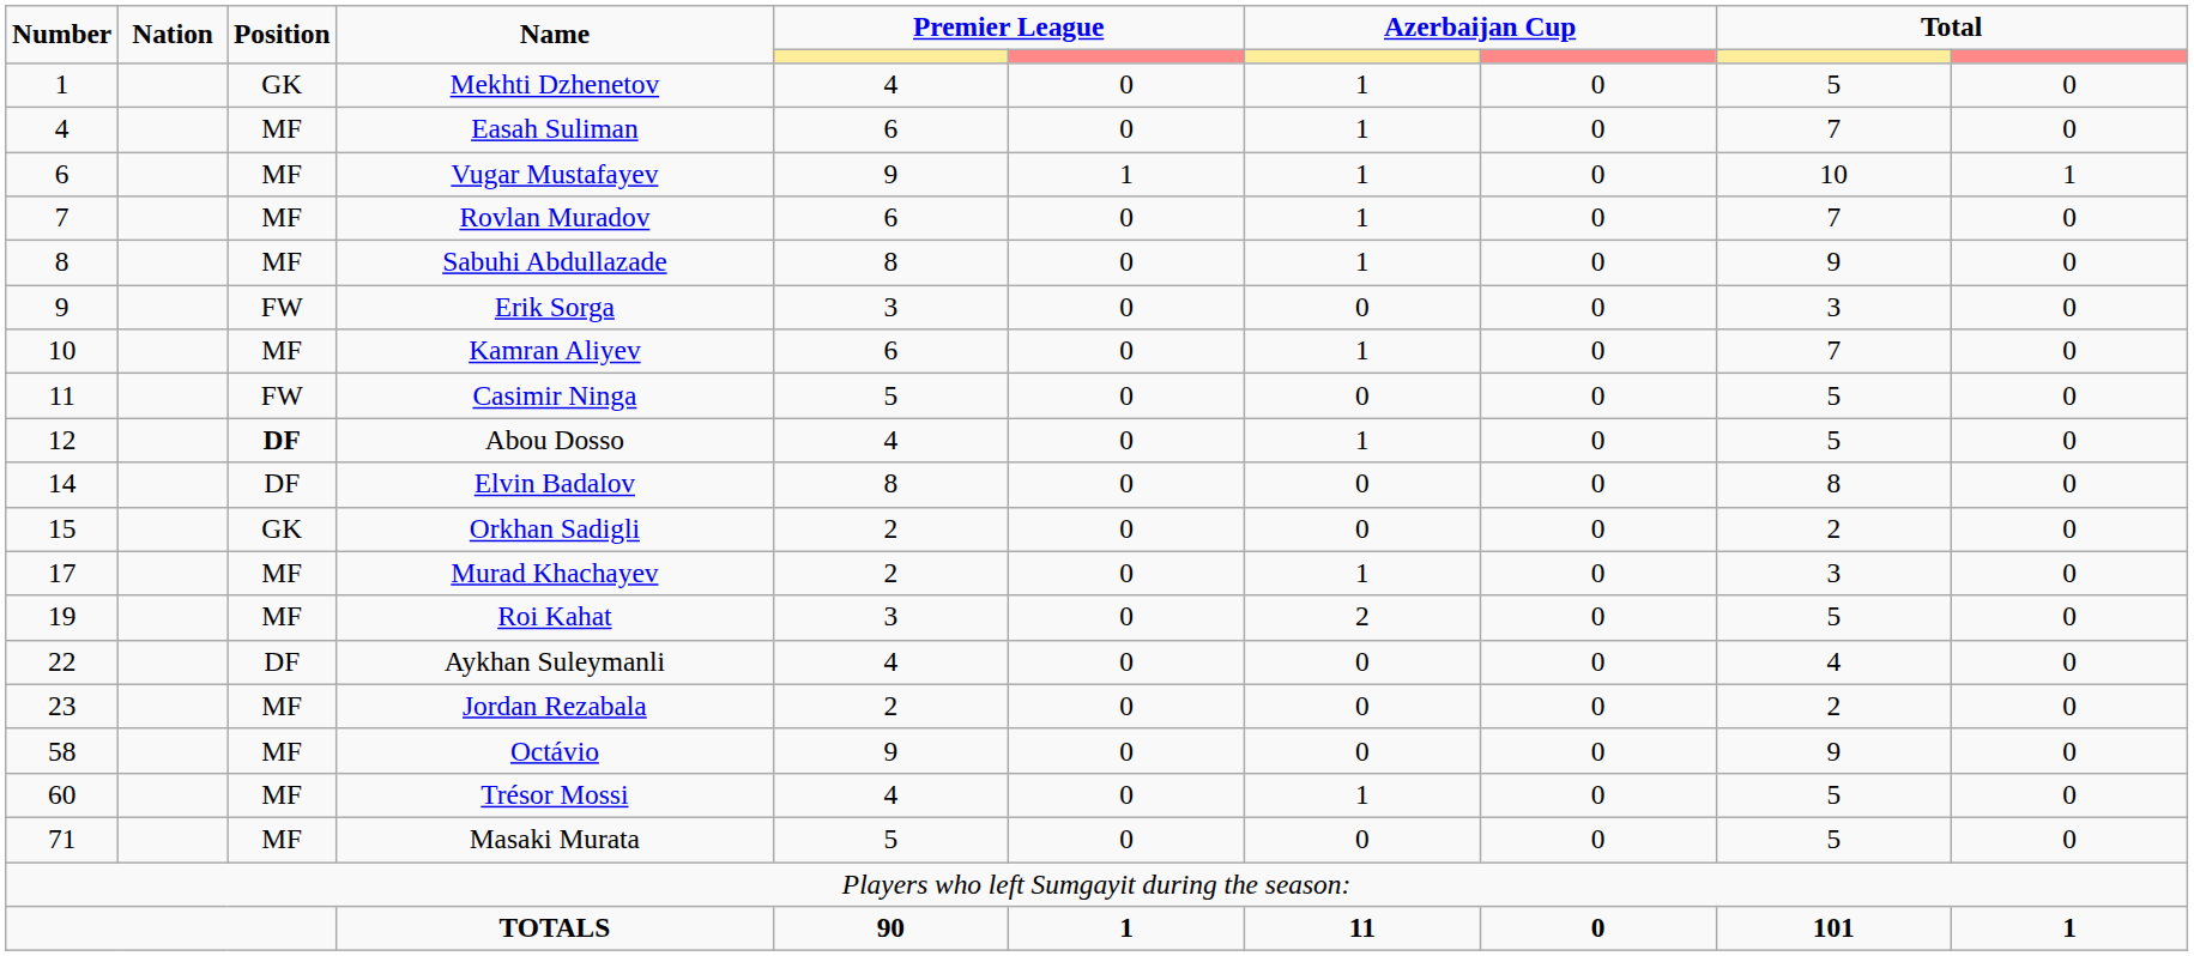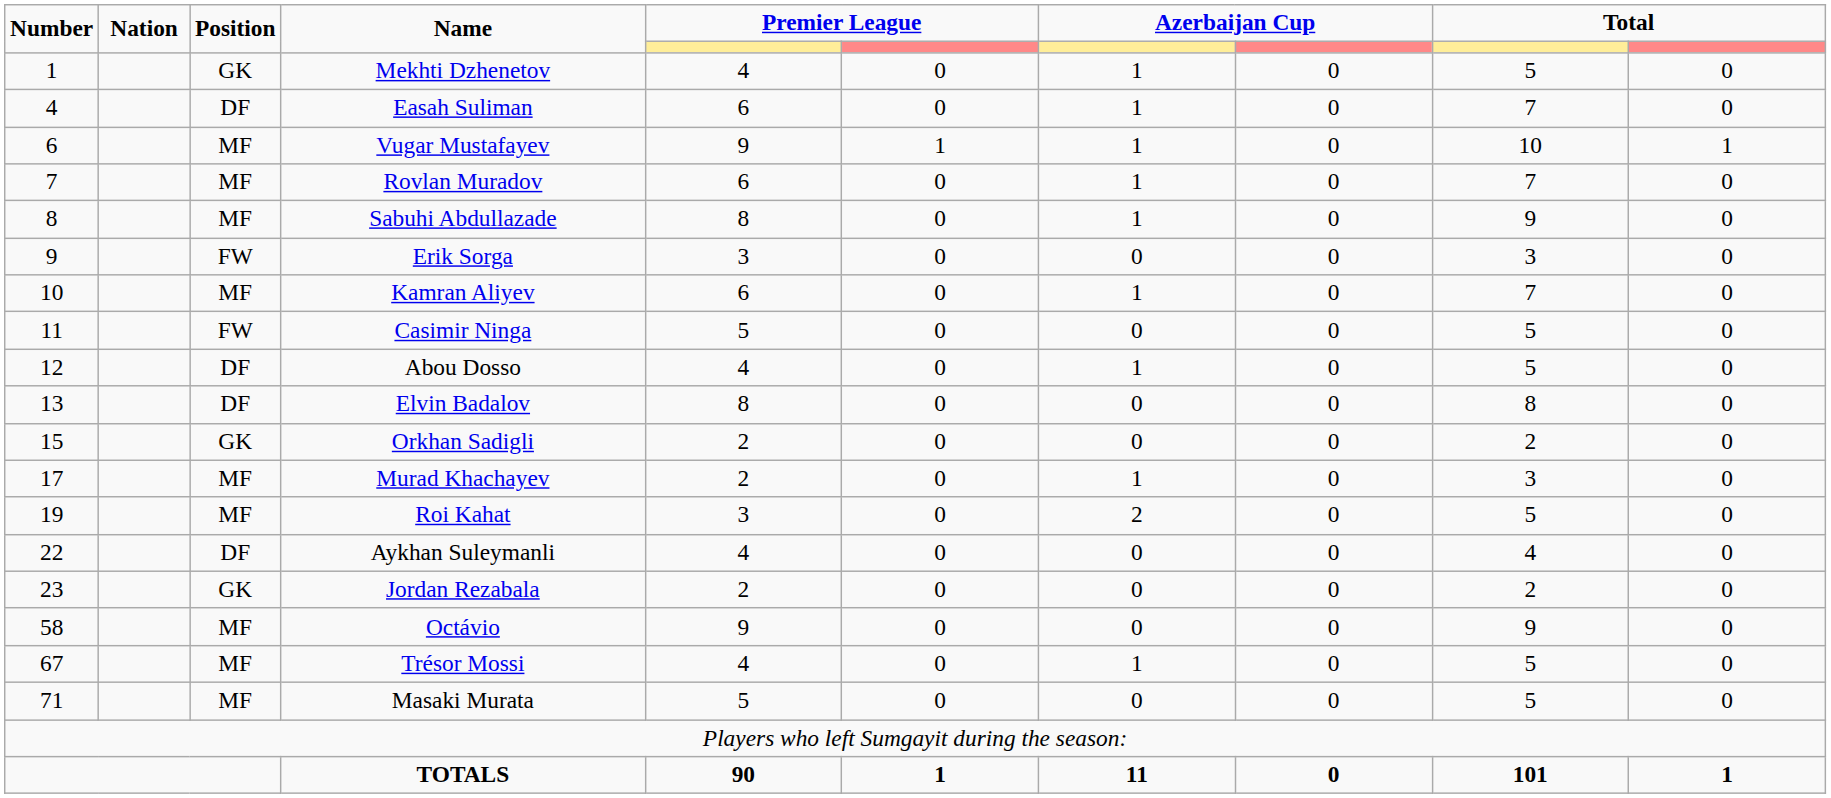Easah Suliman | Position: MF -> DF
Abou Dosso | Position: bold -> normal
Elvin Badalov | Number: 14 -> 13
Jordan Rezabala | Position: MF -> GK
Trésor Mossi | Number: 60 -> 67
